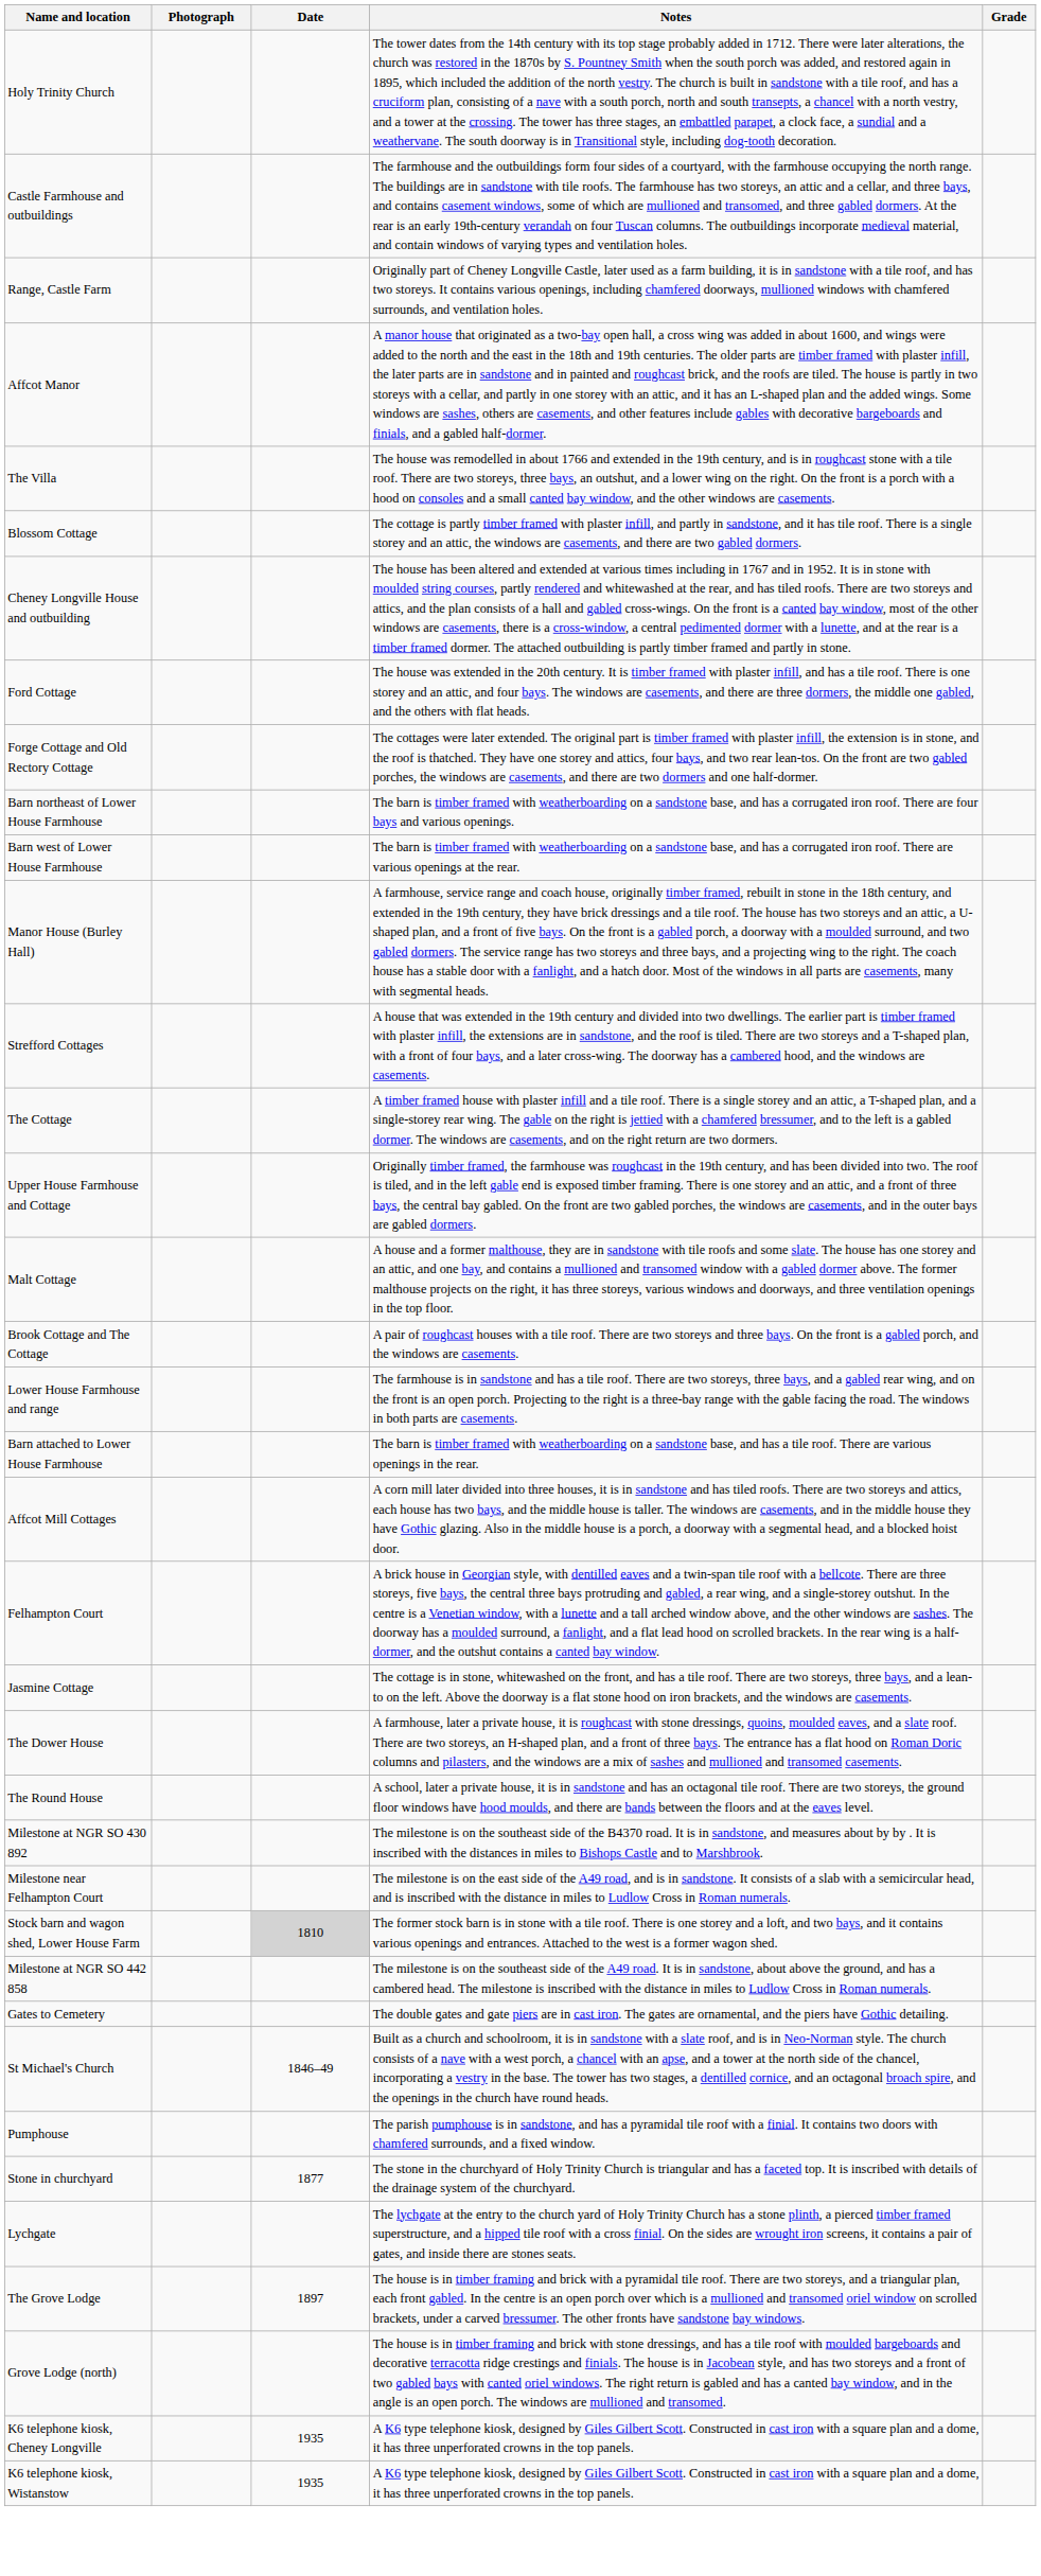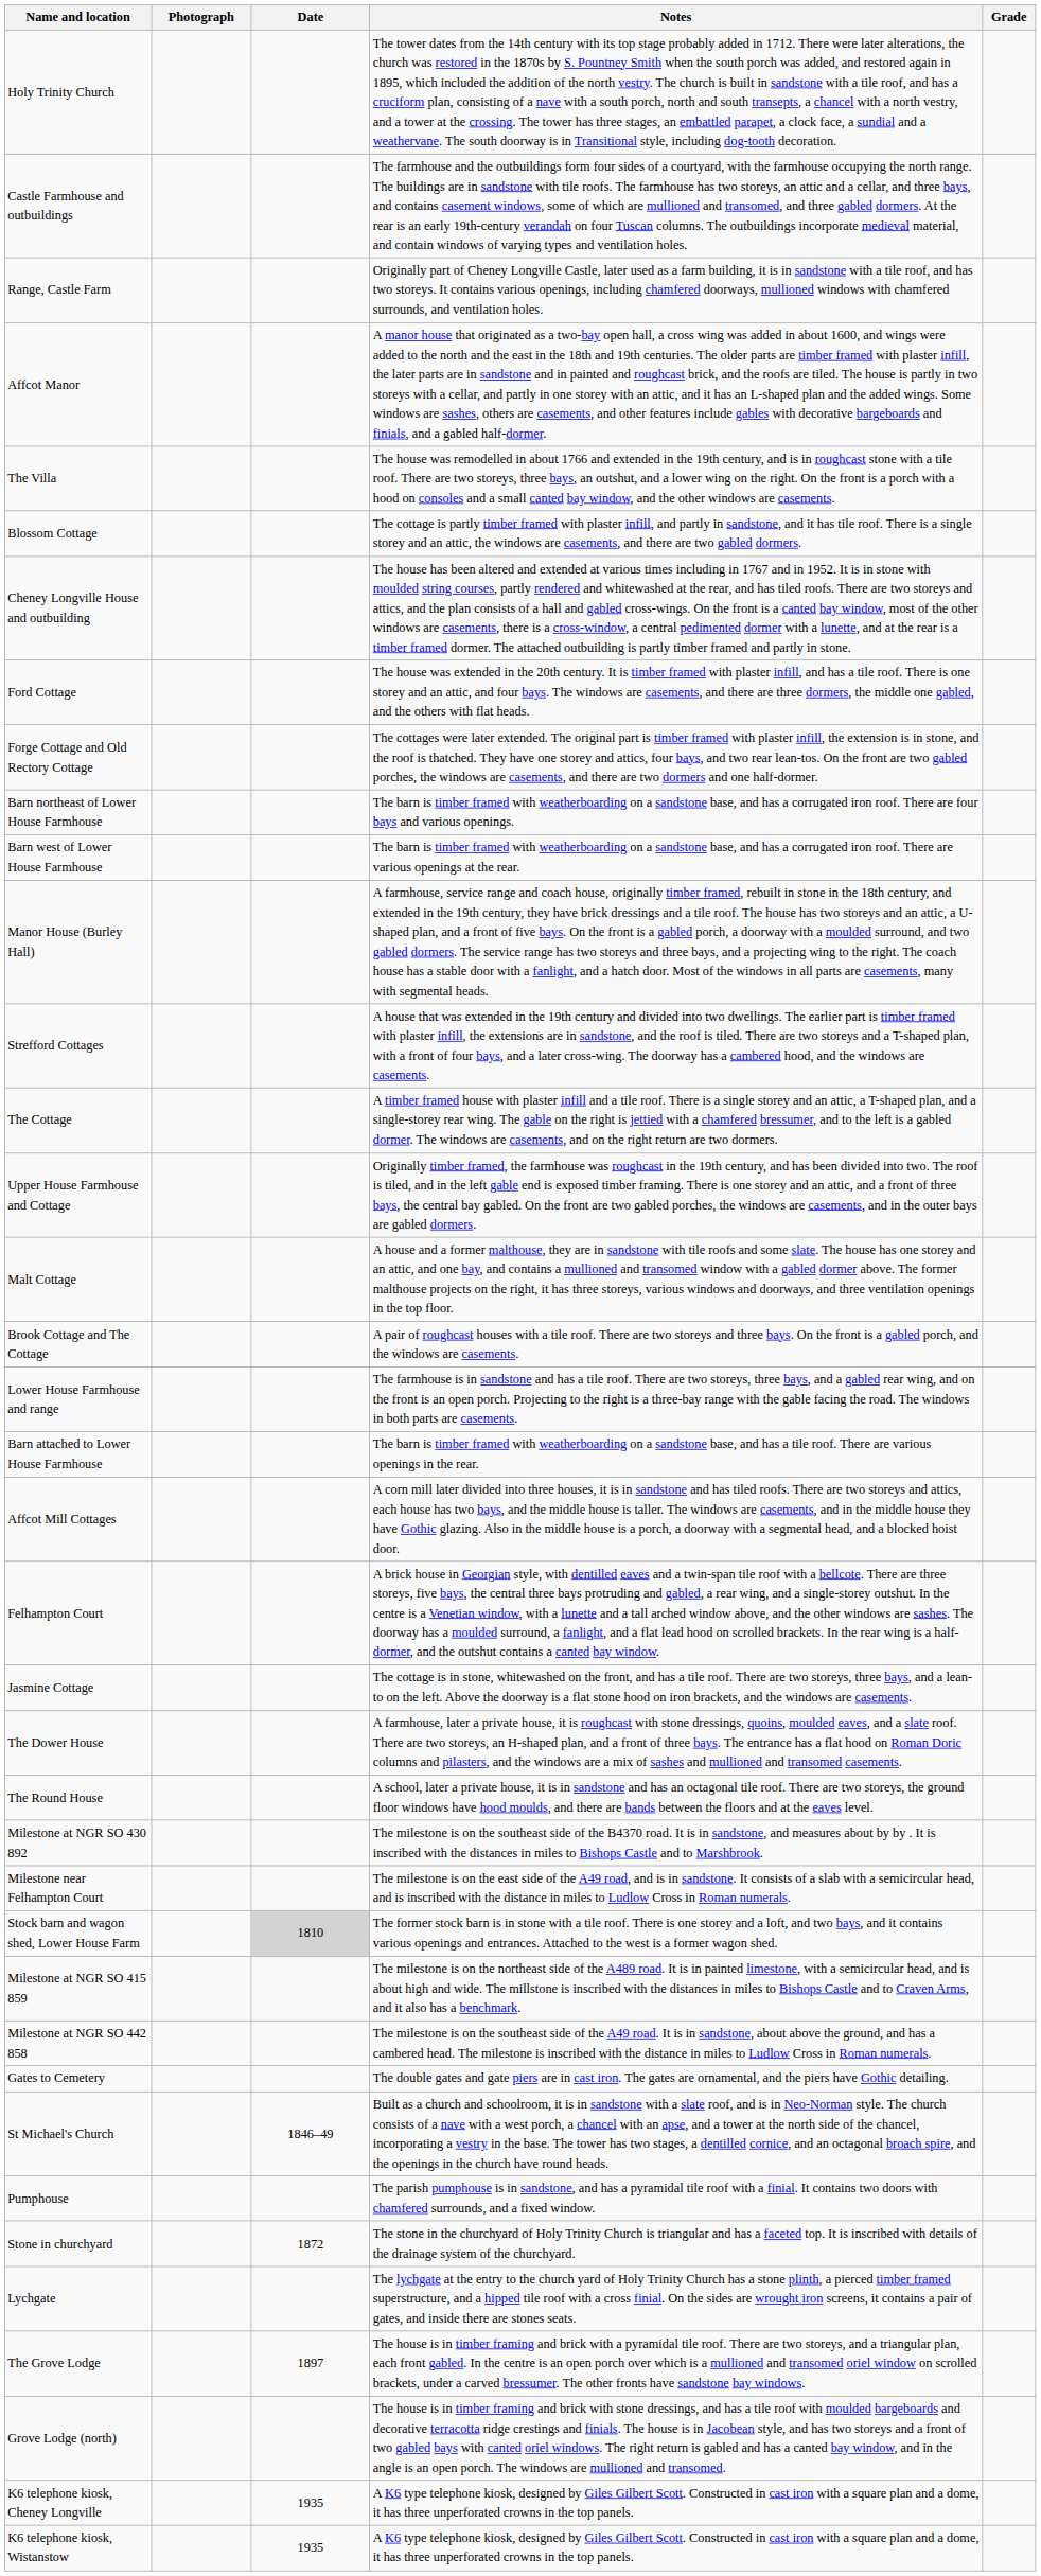+ row: Milestone at NGR SO 415 859 | The milestone is on the northeast side of the A489 road. It is in painted limestone, with a semicircular head, and is about high and wide. The millstone is inscribed with the distances in miles to Bishops Castle and to Craven Arms, and it also has a benchmark.
Stone in churchyard | Date: 1877 -> 1872
